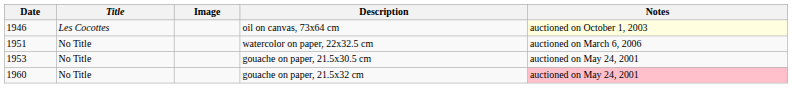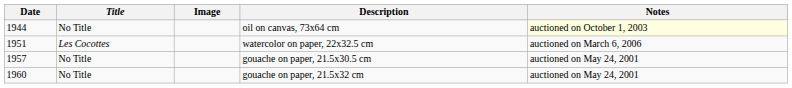oil on canvas, 73x64 cm | Date: 1946 -> 1944
oil on canvas, 73x64 cm | Title: Les Cocottes -> No Title
watercolor on paper, 22x32.5 cm | Title: No Title -> Les Cocottes
gouache on paper, 21.5x30.5 cm | Date: 1953 -> 1957
gouache on paper, 21.5x32 cm | Notes: pink background -> no background
